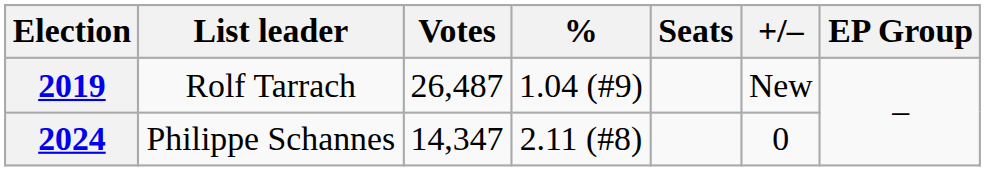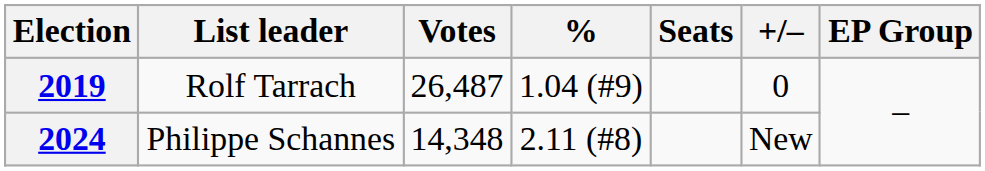2019 | +/–: New -> 0
2024 | Votes: 14,347 -> 14,348
2024 | +/–: 0 -> New
